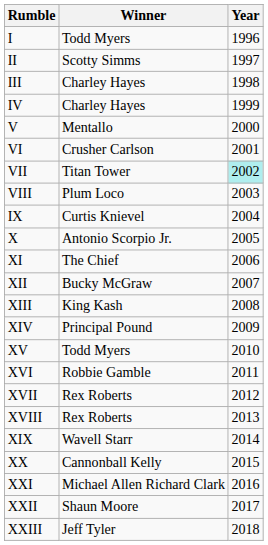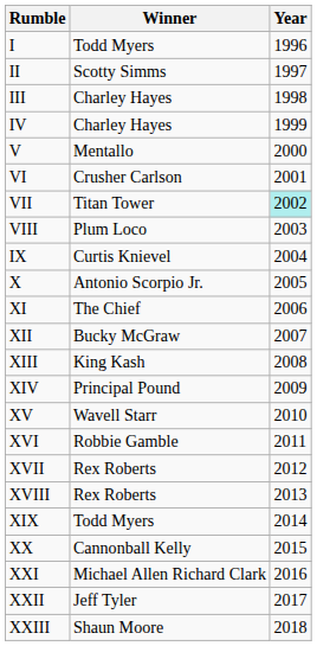XV | Winner: Todd Myers -> Wavell Starr
XIX | Winner: Wavell Starr -> Todd Myers
XXII | Winner: Shaun Moore -> Jeff Tyler
XXIII | Winner: Jeff Tyler -> Shaun Moore
